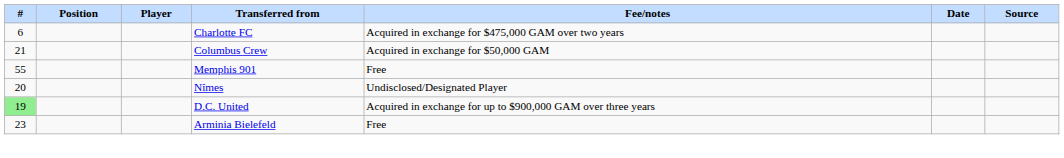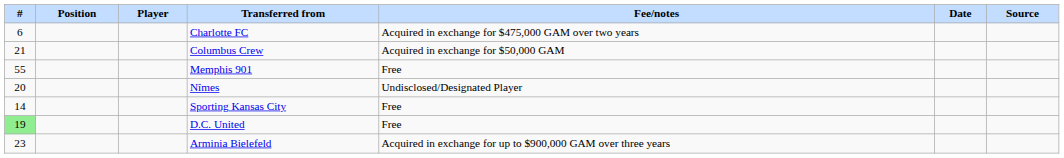+ row: 14 | Sporting Kansas City | Free
D.C. United | Fee/notes: Acquired in exchange for up to $900,000 GAM over three years -> Free
Arminia Bielefeld | Fee/notes: Free -> Acquired in exchange for up to $900,000 GAM over three years
